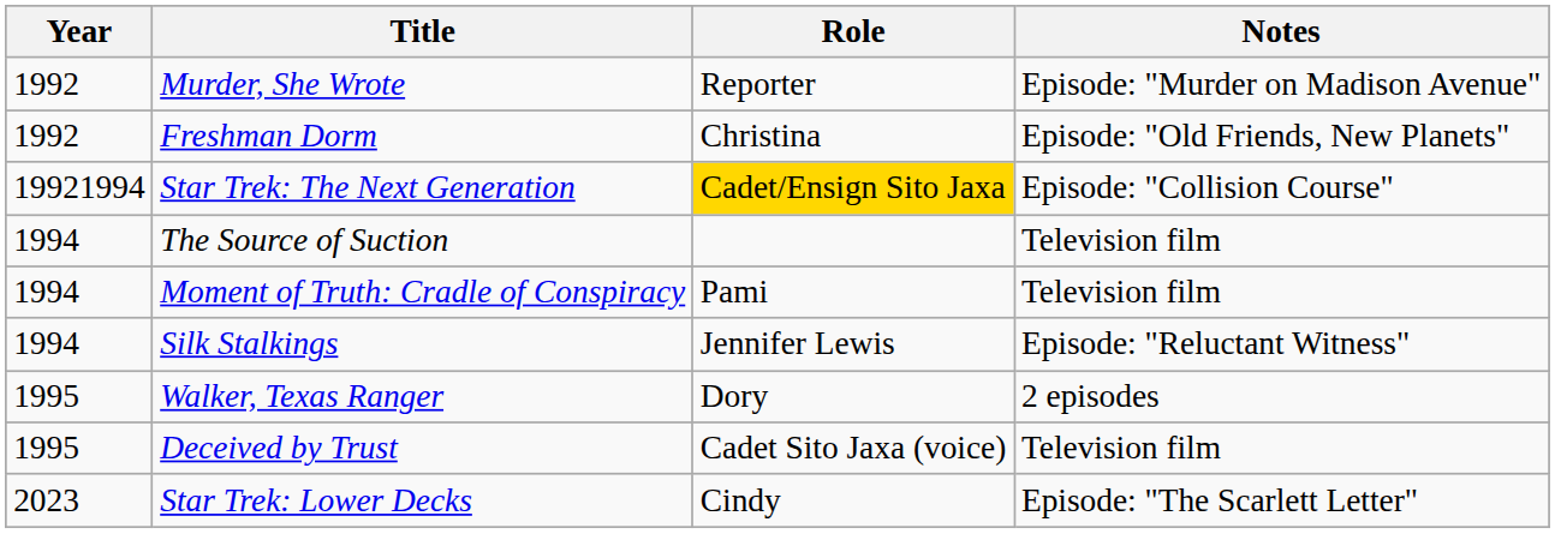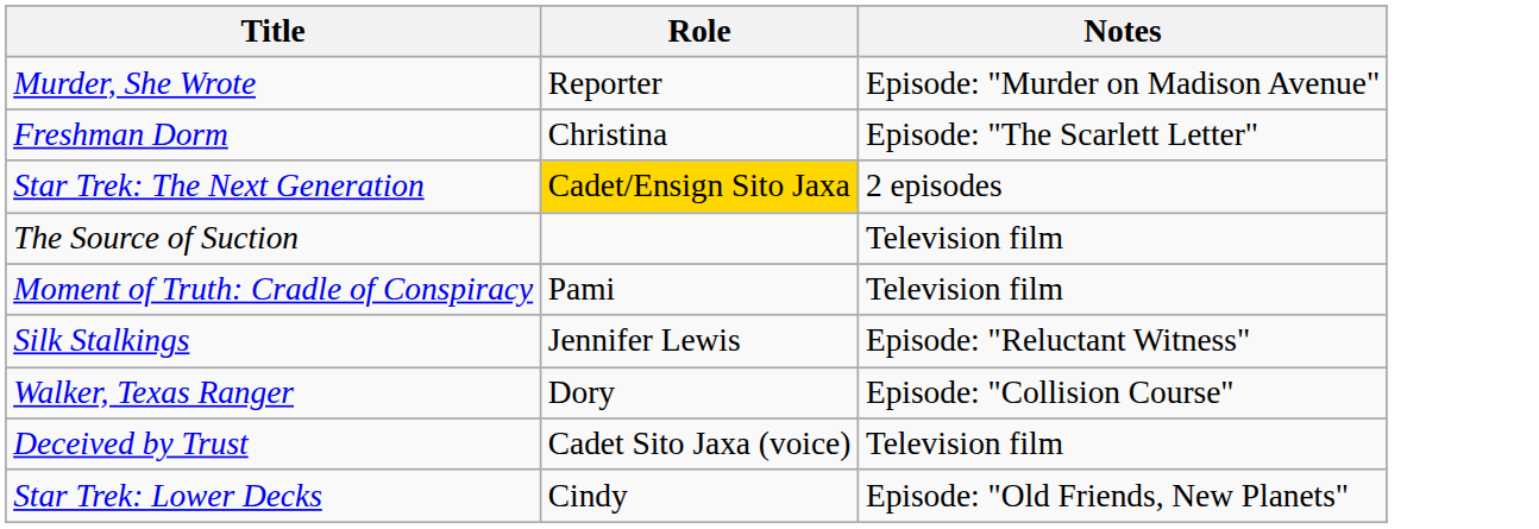- column: Year | 1992 | 1992 | 19921994 | 1994 | 1994 | 1994 | 1995 | 1995 | 2023
Freshman Dorm | Notes: Episode: "Old Friends, New Planets" -> Episode: "The Scarlett Letter"
Star Trek: The Next Generation | Notes: Episode: "Collision Course" -> 2 episodes
Walker, Texas Ranger | Notes: 2 episodes -> Episode: "Collision Course"
Star Trek: Lower Decks | Notes: Episode: "The Scarlett Letter" -> Episode: "Old Friends, New Planets"
